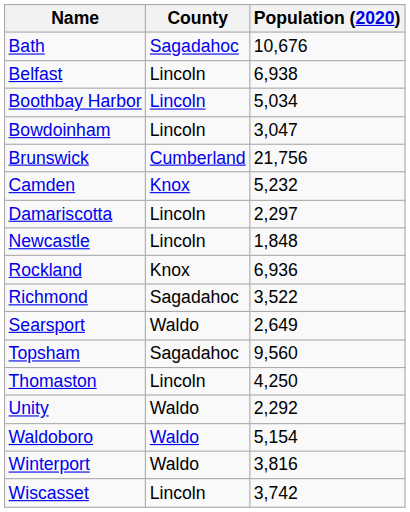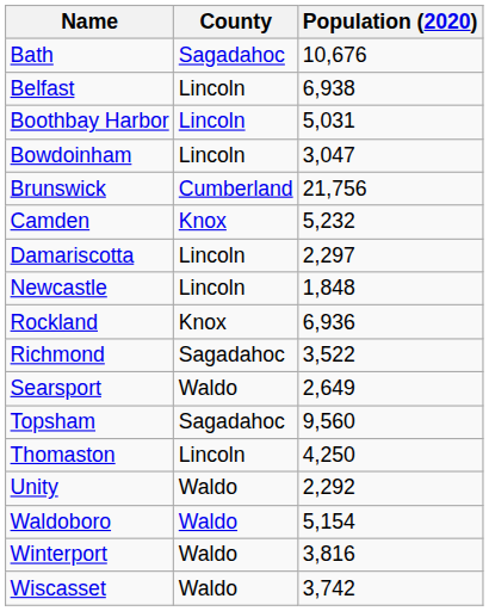Boothbay Harbor | Population (2020): 5,034 -> 5,031
Wiscasset | County: Lincoln -> Waldo
